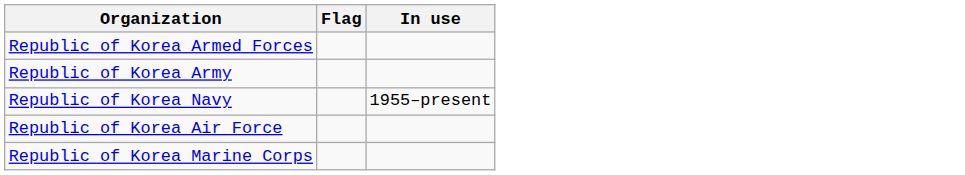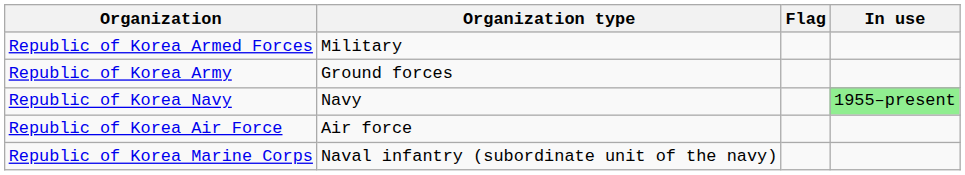+ column: Organization type | Military | Ground forces | Navy | Air force | Naval infantry (subordinate unit of the navy)
Republic of Korea Navy | In use: no background -> lightgreen background
